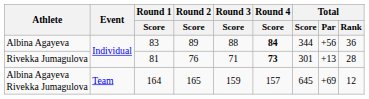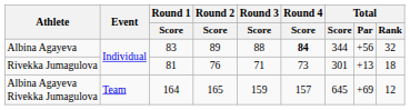Albina Agayeva | Total / Rank: 36 -> 32
Rivekka Jumagulova | Round 4 / Score: bold -> normal
Rivekka Jumagulova | Total / Rank: 28 -> 18
